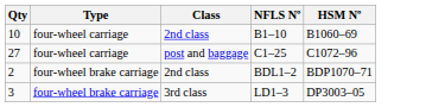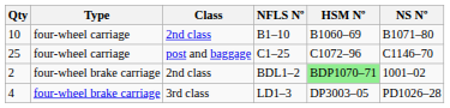+ column: NS Nº | B1071–80 | C1146–70 | 1001–02 | PD1026–28
C1–25 | Qty: 27 -> 25
BDL1–2 | HSM Nº: no background -> lightgreen background
LD1–3 | Qty: 3 -> 4
